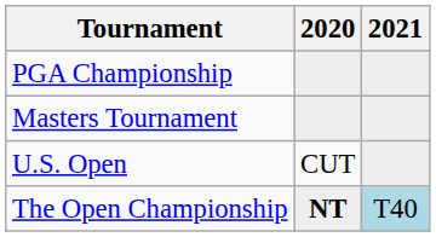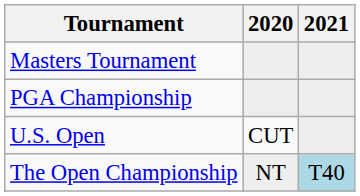rows swapped: Masters Tournament <-> PGA Championship
The Open Championship | 2020: bold -> normal
